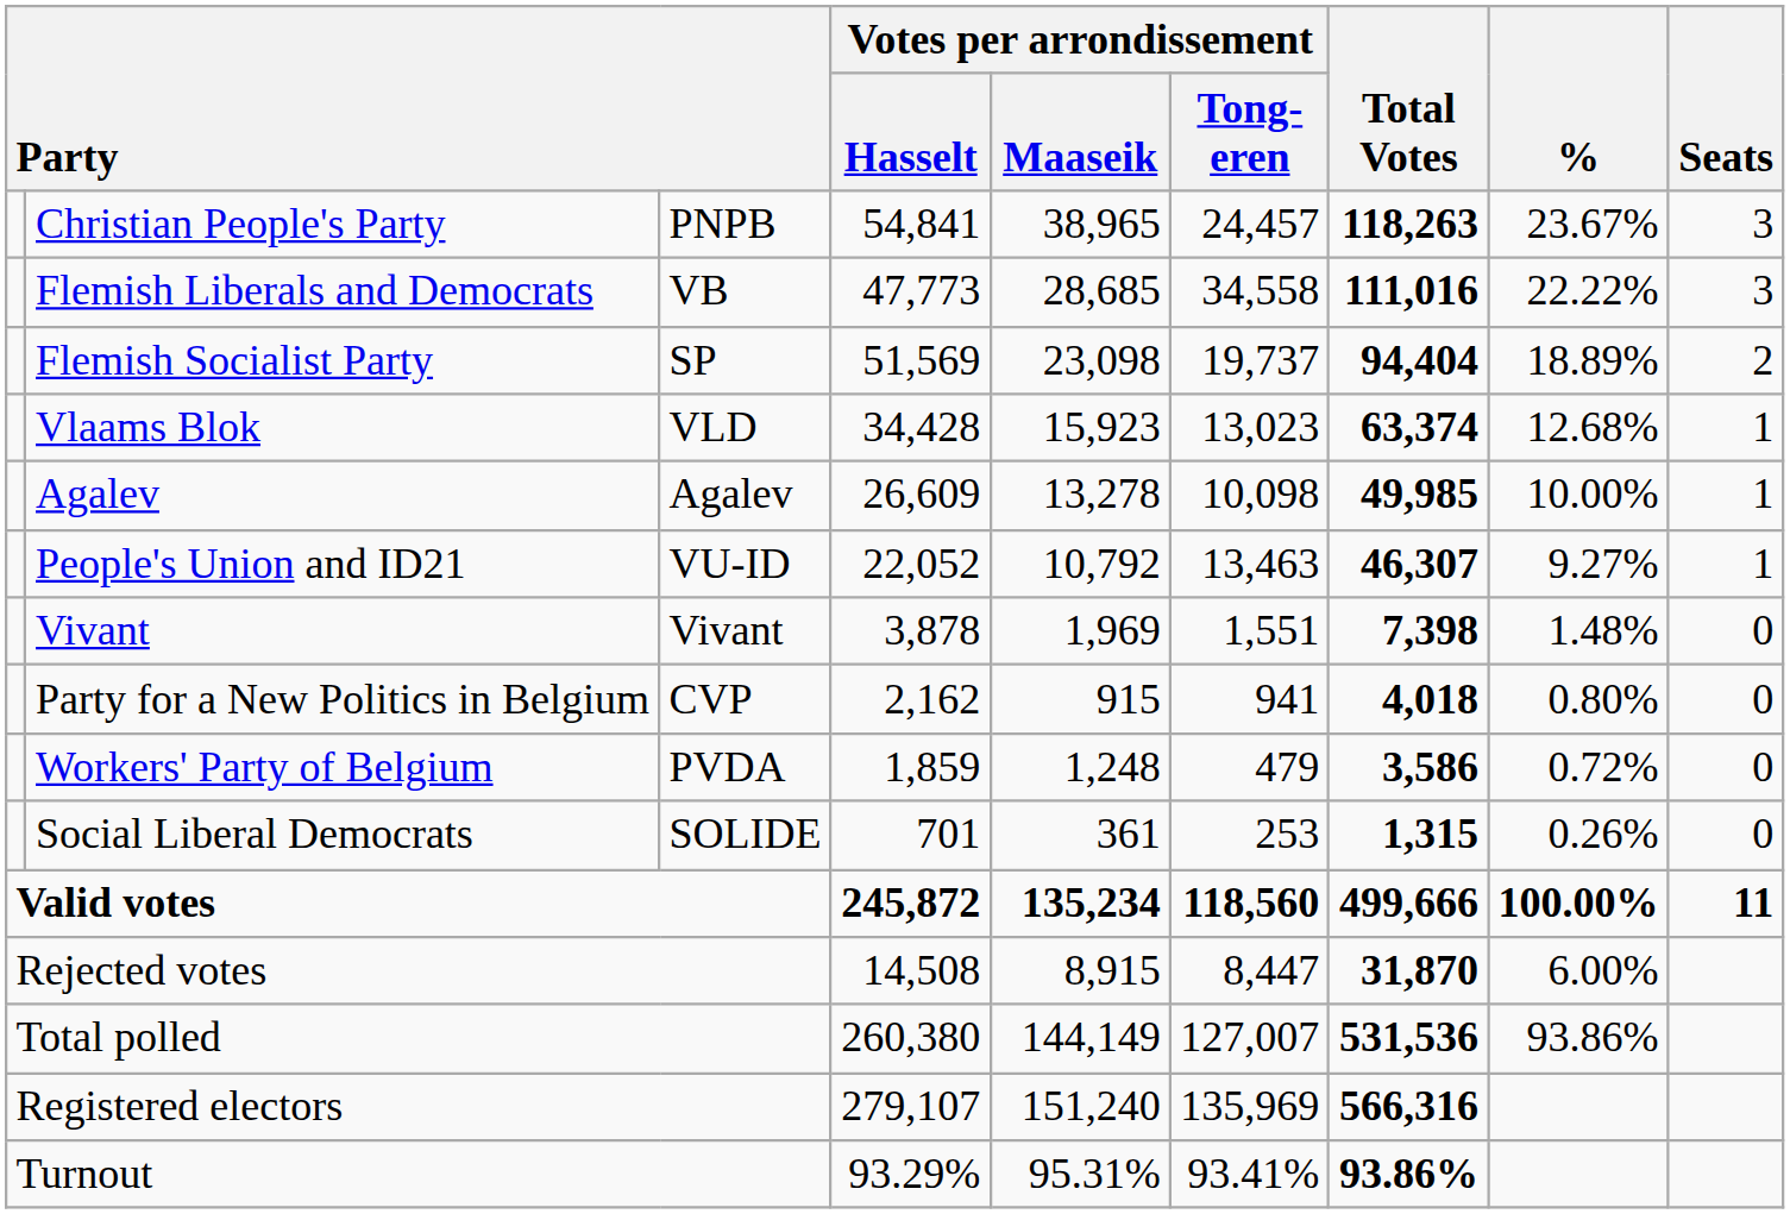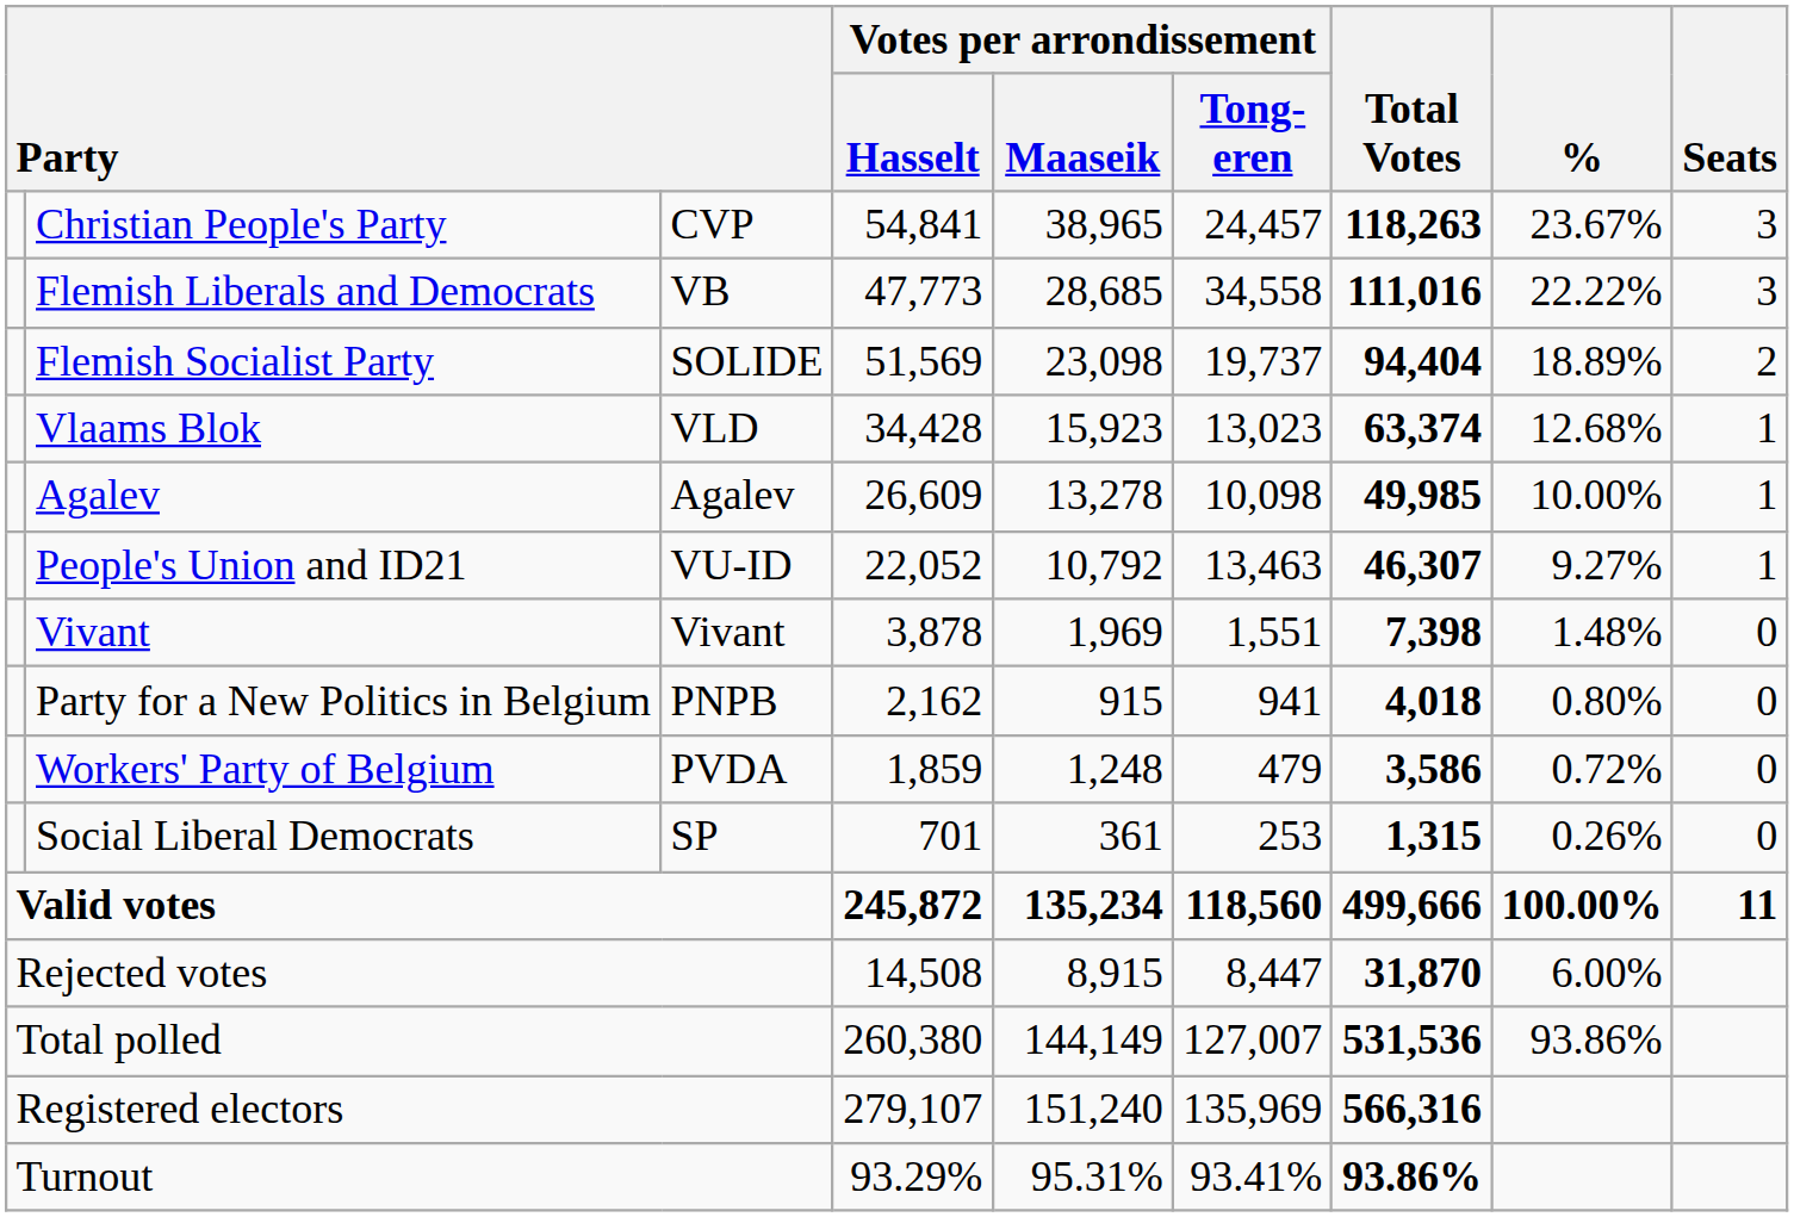Christian People's Party | column 3: PNPB -> CVP
Flemish Socialist Party | column 3: SP -> SOLIDE
Party for a New Politics in Belgium | column 3: CVP -> PNPB
Social Liberal Democrats | column 3: SOLIDE -> SP
